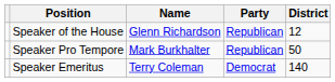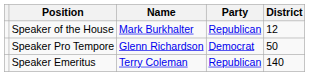Speaker of the House | Name: Glenn Richardson -> Mark Burkhalter
Speaker Pro Tempore | Name: Mark Burkhalter -> Glenn Richardson
Speaker Pro Tempore | Party: Republican -> Democrat
Speaker Emeritus | Party: Democrat -> Republican
